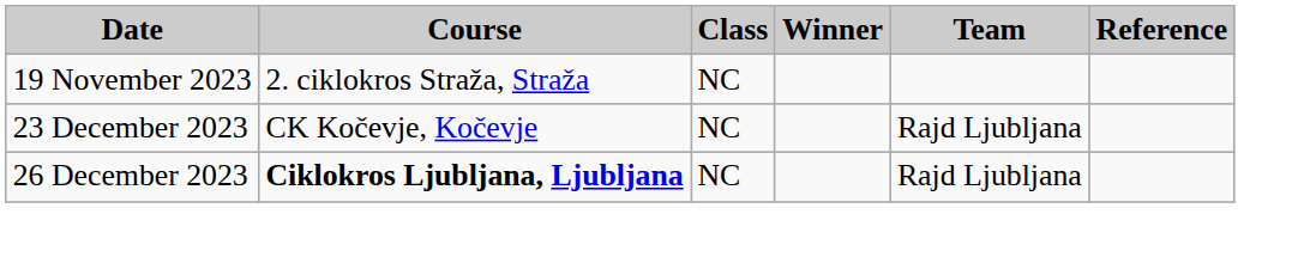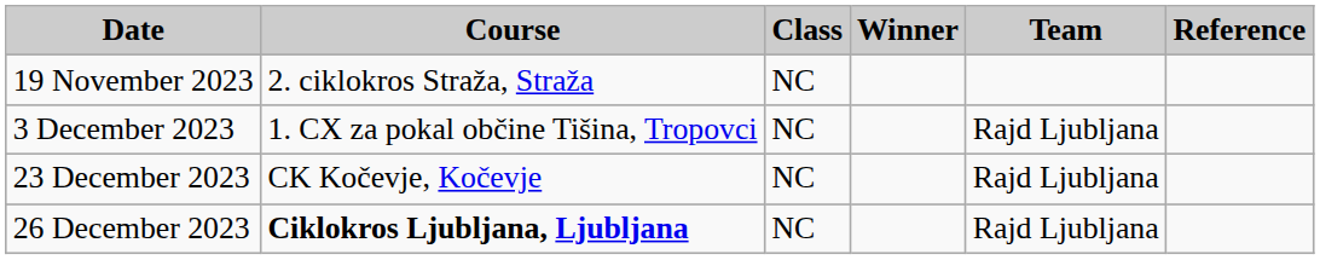+ row: 3 December 2023 | 1. CX za pokal občine Tišina, Tropovci | NC | Rajd Ljubljana
